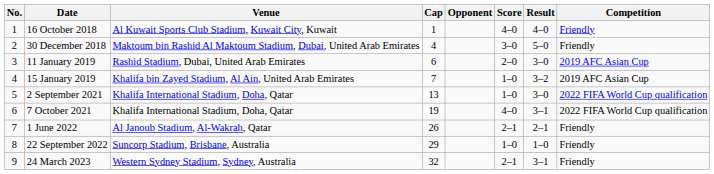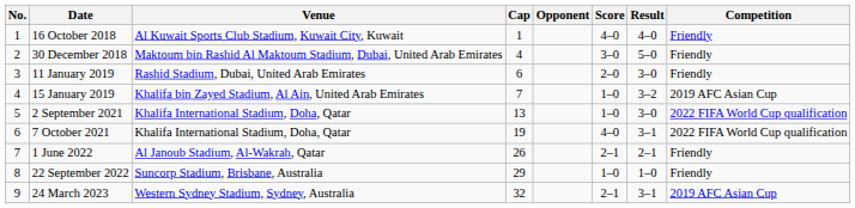11 January 2019 | Competition: 2019 AFC Asian Cup -> Friendly
24 March 2023 | Competition: Friendly -> 2019 AFC Asian Cup
